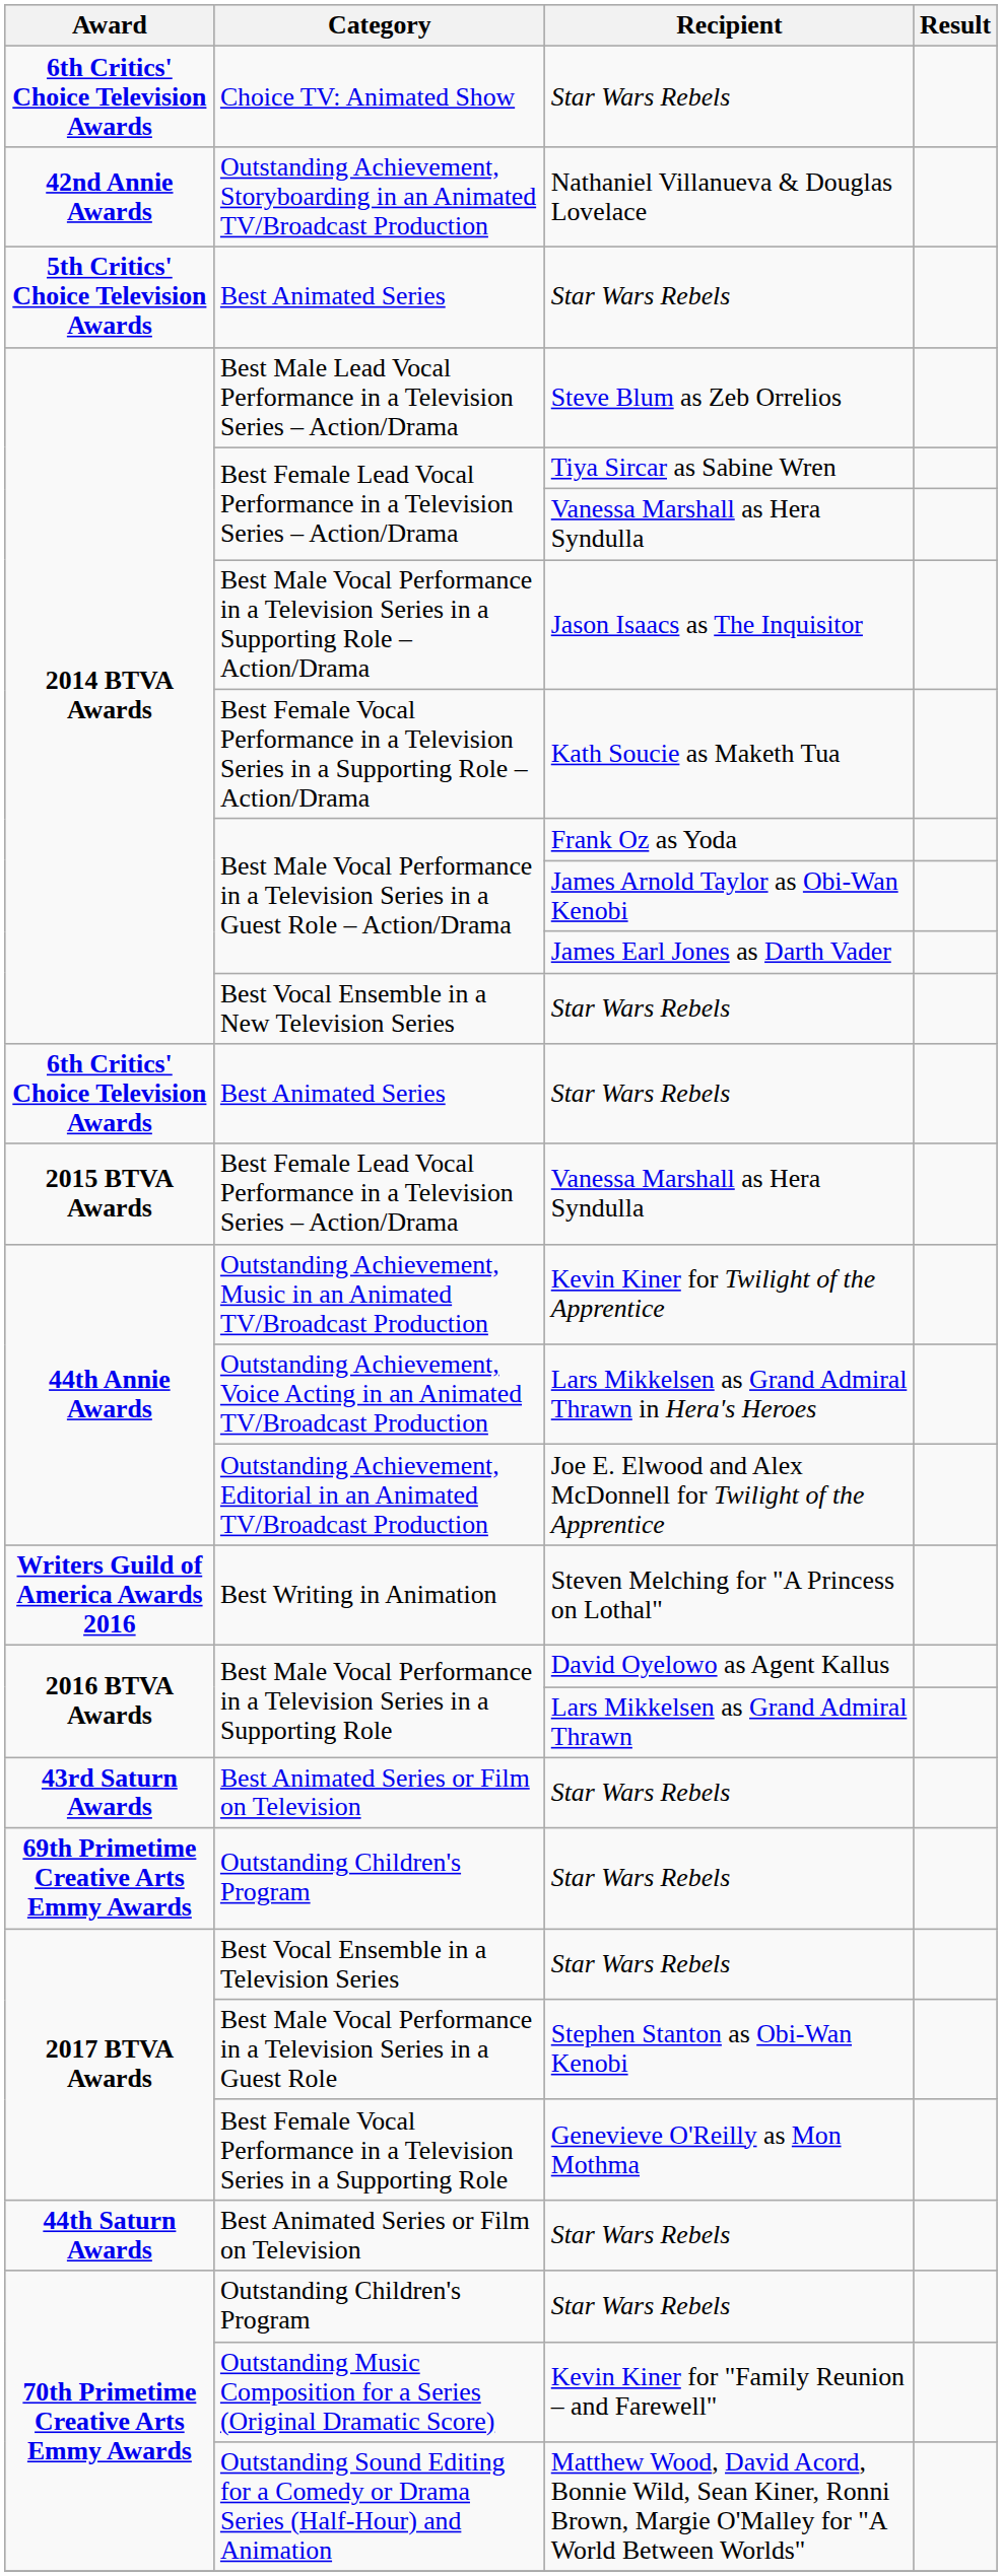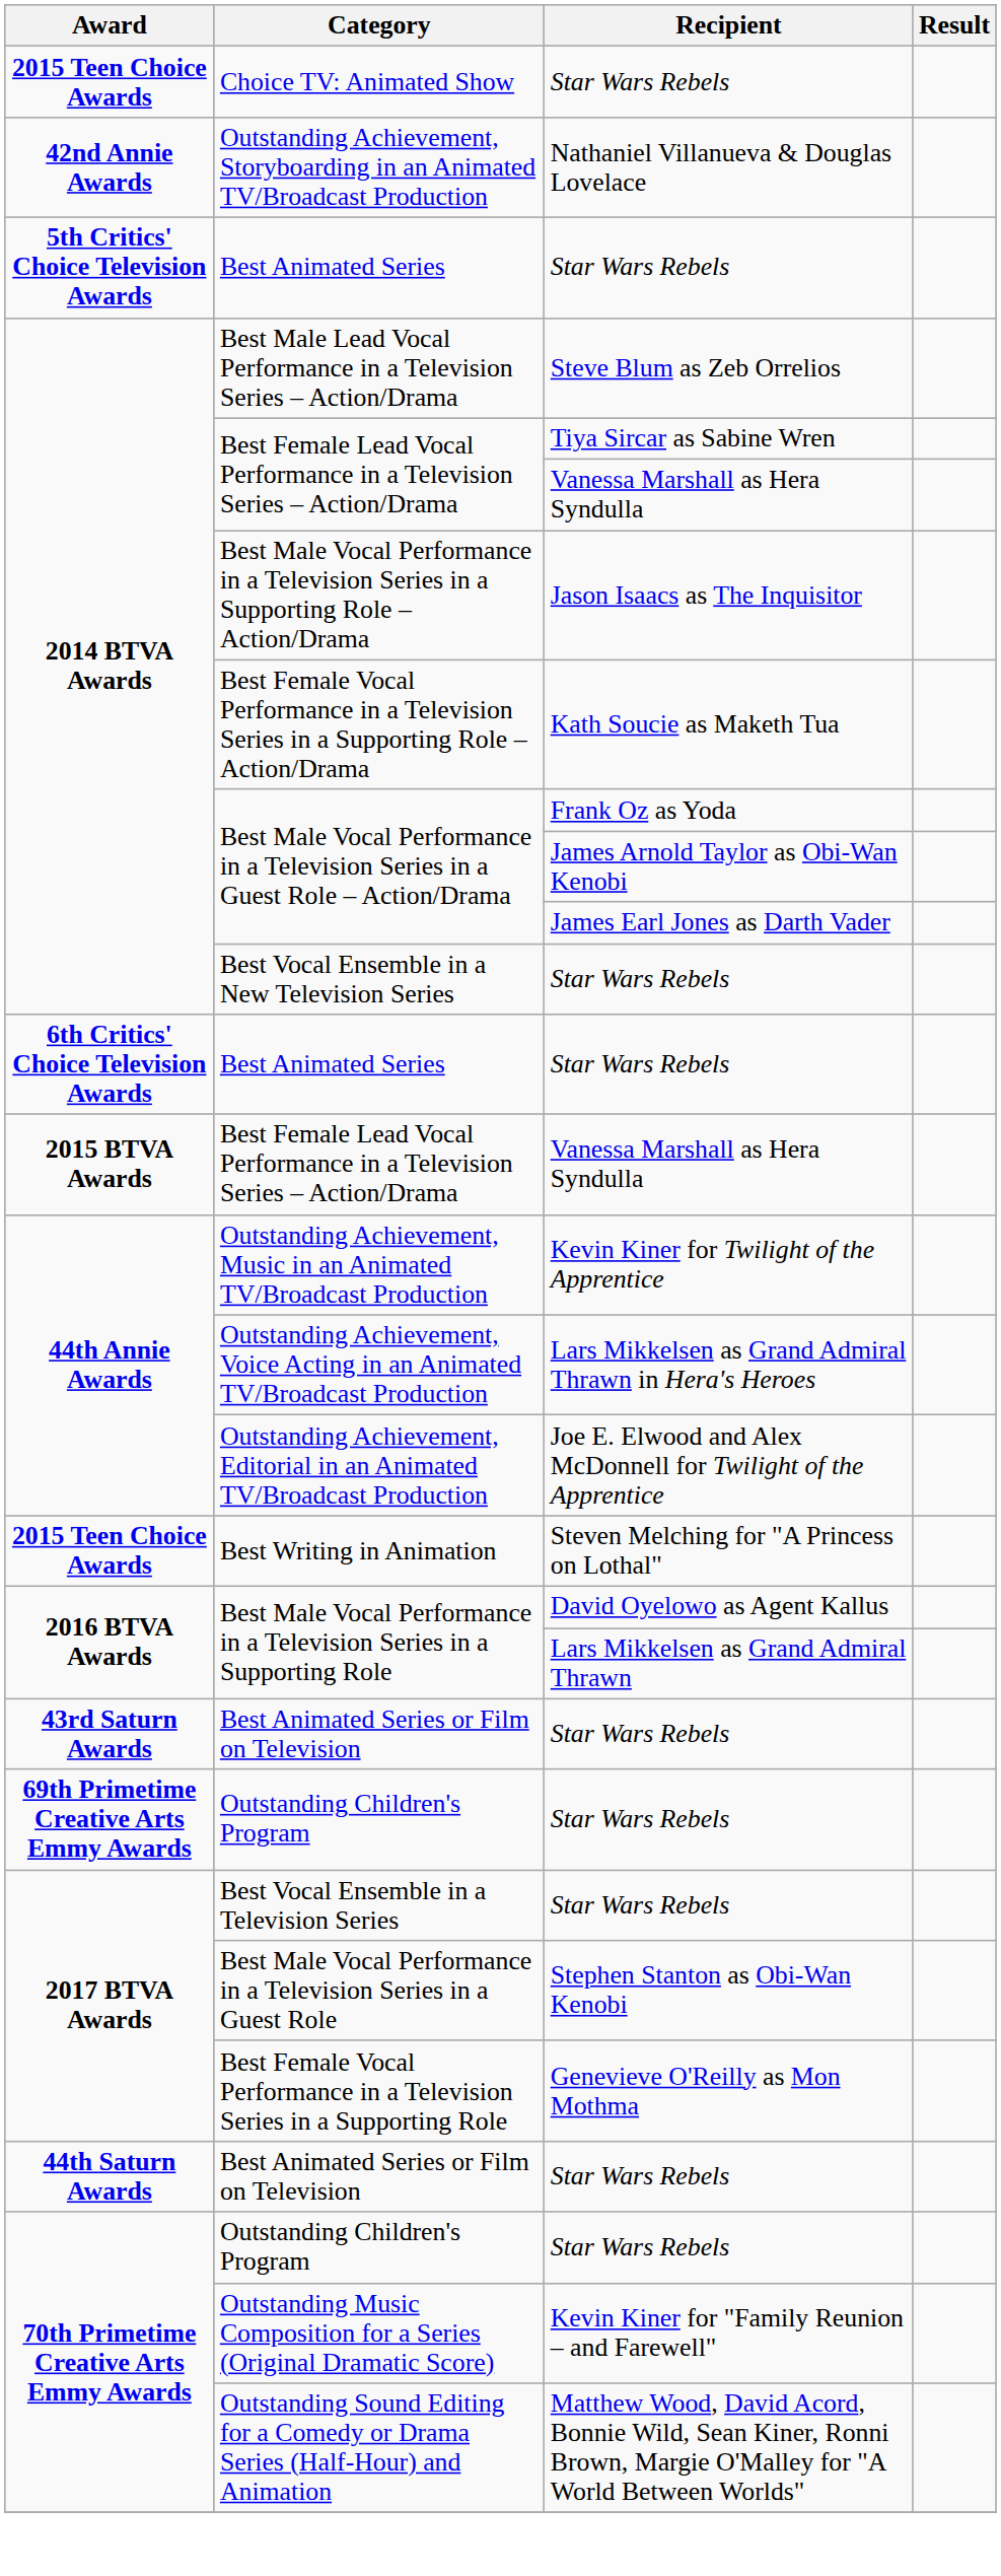Choice TV: Animated Show | Award: 6th Critics' Choice Television Awards -> 2015 Teen Choice Awards
Best Writing in Animation | Award: Writers Guild of America Awards 2016 -> 2015 Teen Choice Awards
